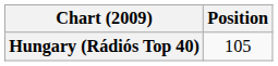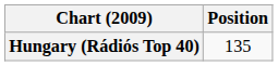Hungary (Rádiós Top 40) | Position: 105 -> 135
